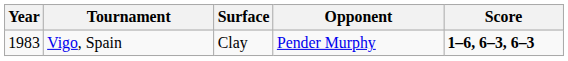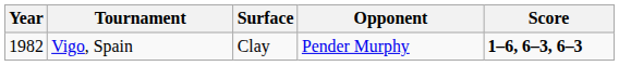Vigo, Spain | Year: 1983 -> 1982
